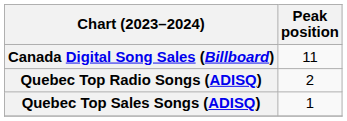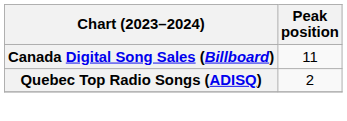- row: Quebec Top Sales Songs (ADISQ) | 1
